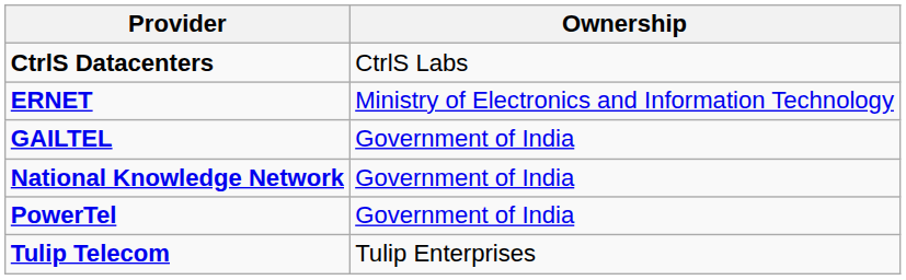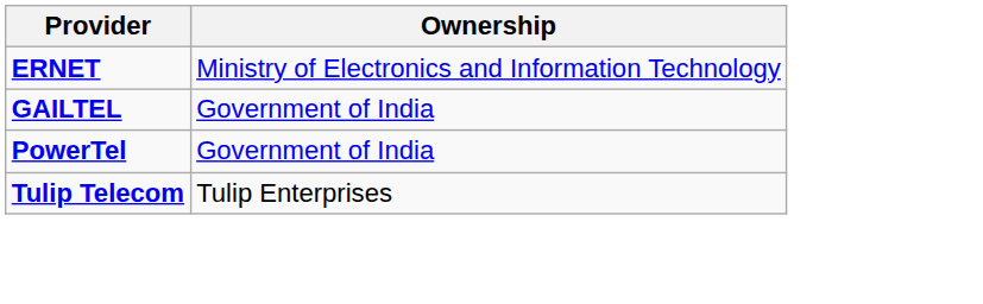- row: CtrlS Datacenters | CtrlS Labs
- row: National Knowledge Network | Government of India
